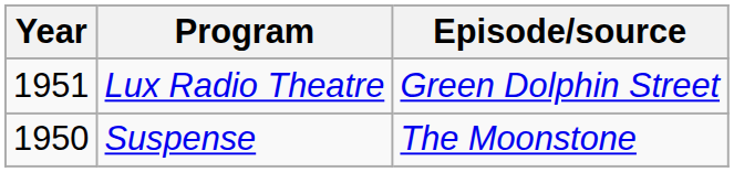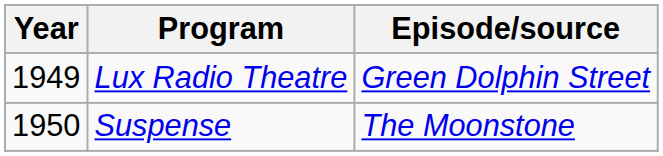Lux Radio Theatre | Year: 1951 -> 1949
